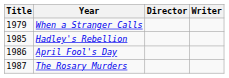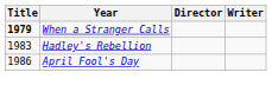When a Stranger Calls | Title: normal -> bold
Hadley's Rebellion | Title: 1985 -> 1983
- row: 1987 | The Rosary Murders
